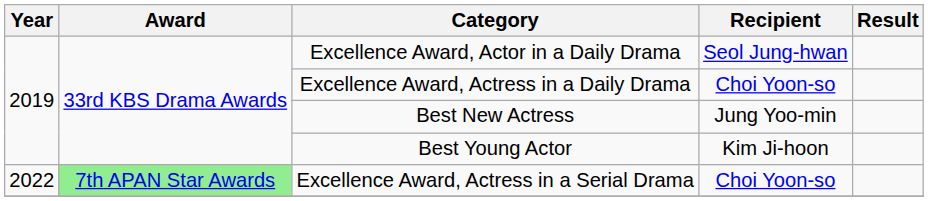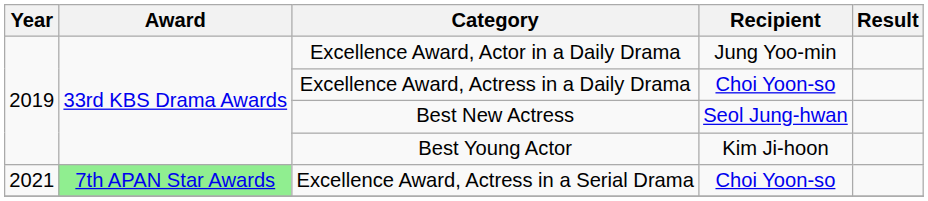Excellence Award, Actor in a Daily Drama | Recipient: Seol Jung-hwan -> Jung Yoo-min
Best New Actress | Recipient: Jung Yoo-min -> Seol Jung-hwan
Excellence Award, Actress in a Serial Drama | Year: 2022 -> 2021
